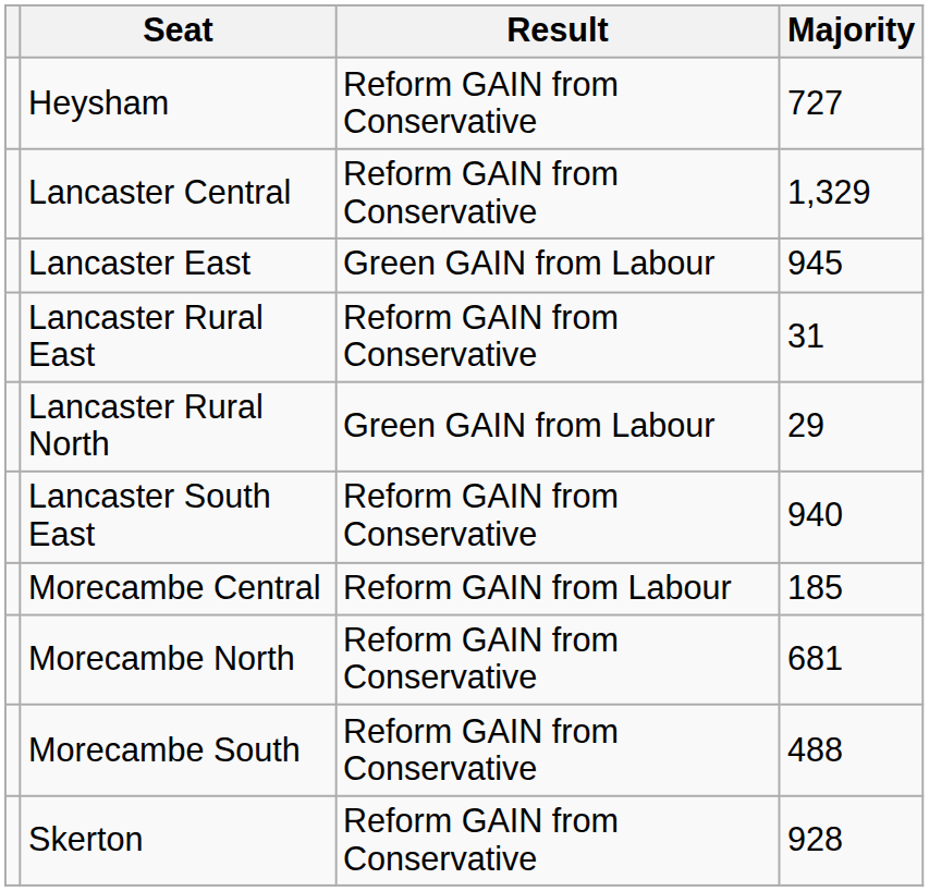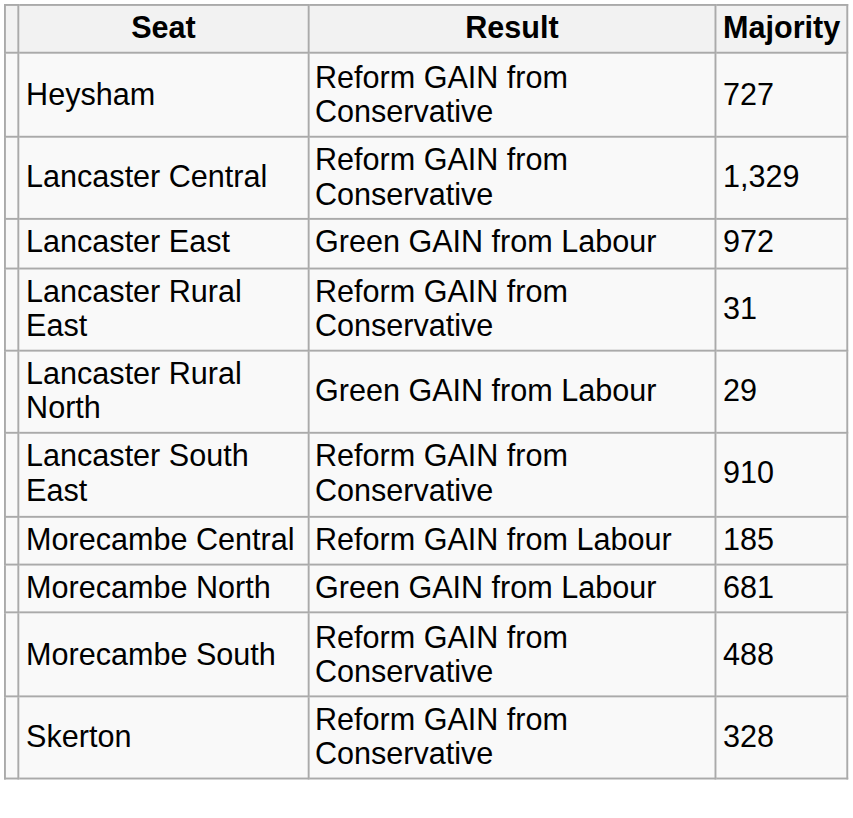Lancaster East | Majority: 945 -> 972
Lancaster South East | Majority: 940 -> 910
Morecambe North | Result: Reform GAIN from Conservative -> Green GAIN from Labour
Skerton | Majority: 928 -> 328
